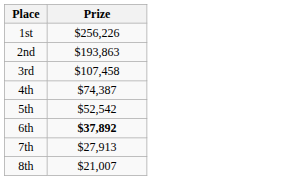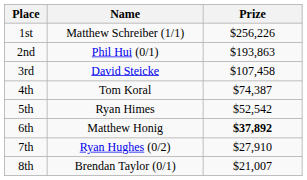+ column: Name | Matthew Schreiber (1/1) | Phil Hui (0/1) | David Steicke | Tom Koral | Ryan Himes | Matthew Honig | Ryan Hughes (0/2) | Brendan Taylor (0/1)
7th | Prize: $27,913 -> $27,910
